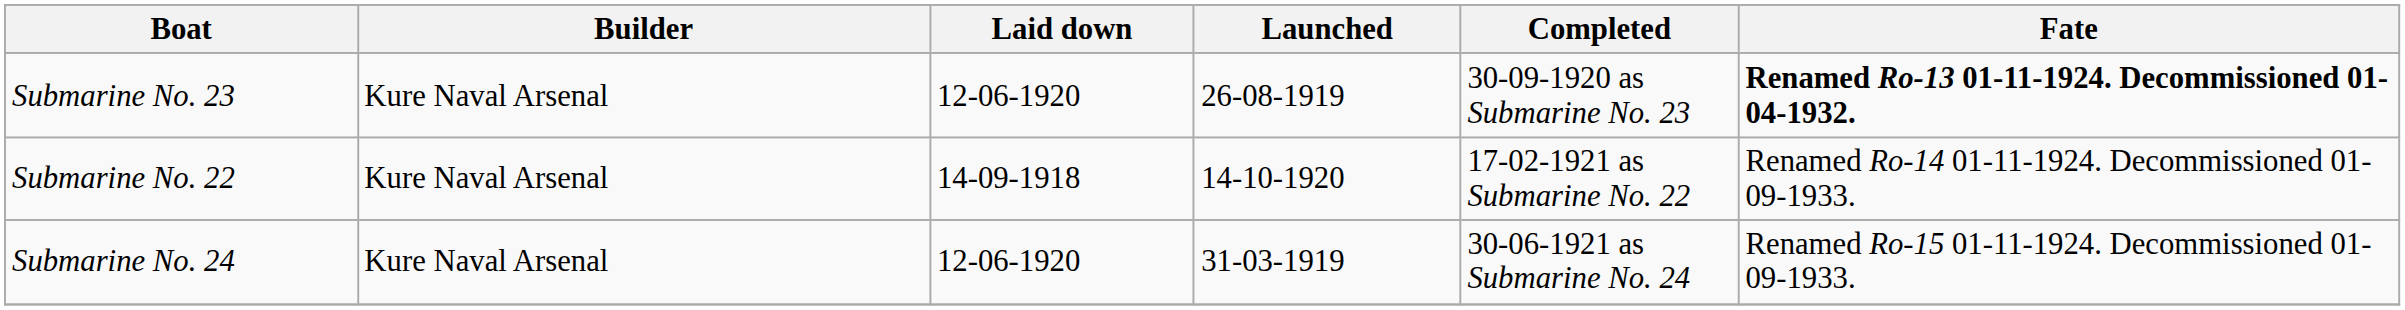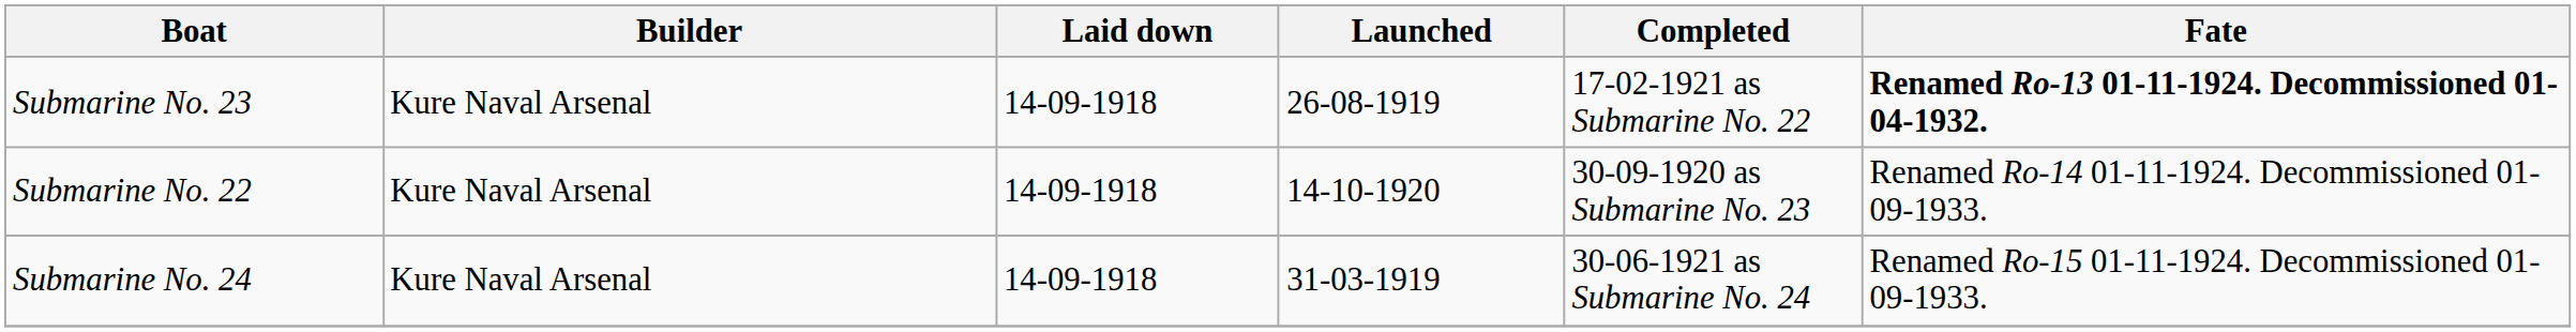Submarine No. 23 | Laid down: 12-06-1920 -> 14-09-1918
Submarine No. 23 | Completed: 30-09-1920 as Submarine No. 23 -> 17-02-1921 as Submarine No. 22
Submarine No. 22 | Completed: 17-02-1921 as Submarine No. 22 -> 30-09-1920 as Submarine No. 23
Submarine No. 24 | Laid down: 12-06-1920 -> 14-09-1918
